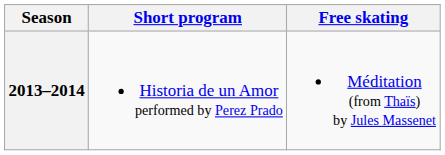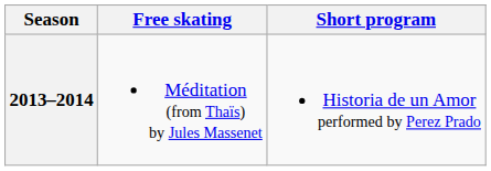columns swapped: Short program <-> Free skating
